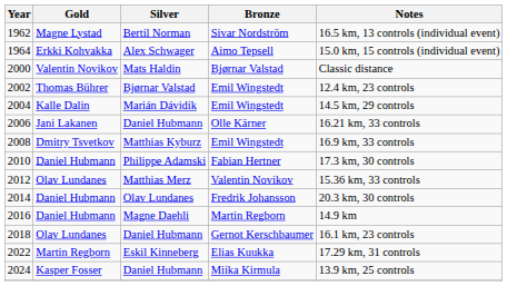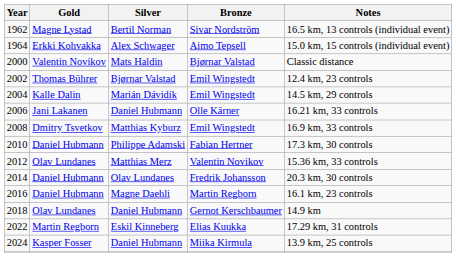2016 | Notes: 14.9 km -> 16.1 km, 23 controls
2018 | Notes: 16.1 km, 23 controls -> 14.9 km
